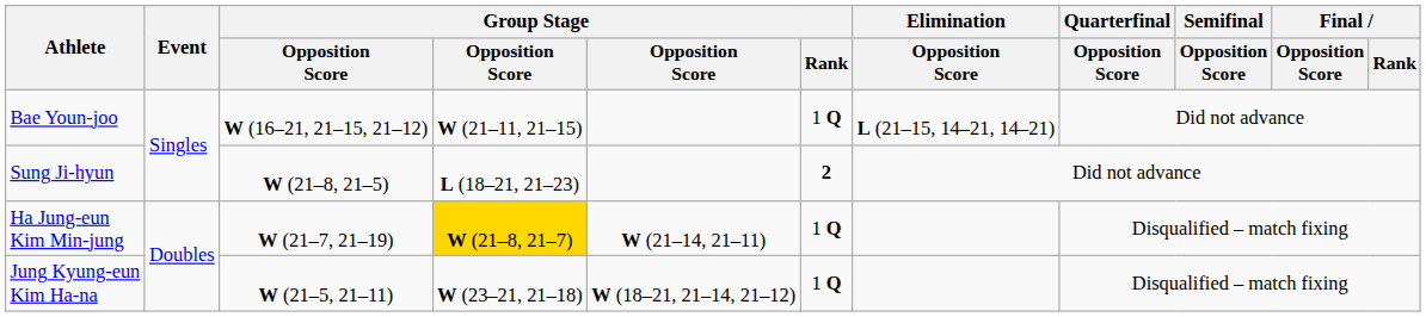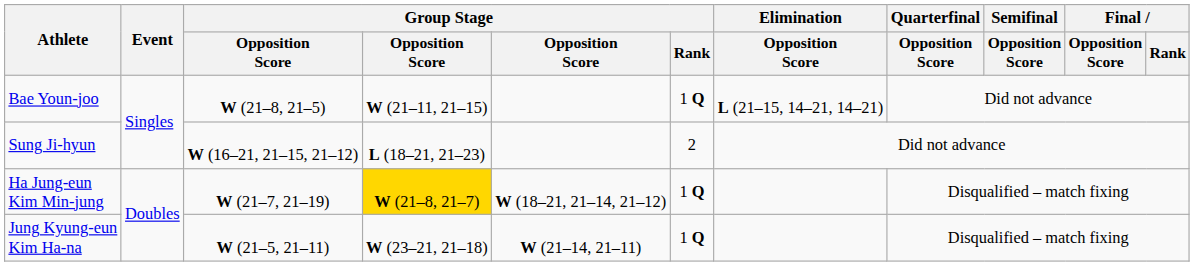Bae Youn-joo | column 3: W (16–21, 21–15, 21–12) -> W (21–8, 21–5)
Sung Ji-hyun | column 3: W (21–8, 21–5) -> W (16–21, 21–15, 21–12)
Sung Ji-hyun | Group Stage / Rank: bold -> normal
Ha Jung-eun Kim Min-jung | column 5: W (21–14, 21–11) -> W (18–21, 21–14, 21–12)
Jung Kyung-eun Kim Ha-na | column 5: W (18–21, 21–14, 21–12) -> W (21–14, 21–11)
